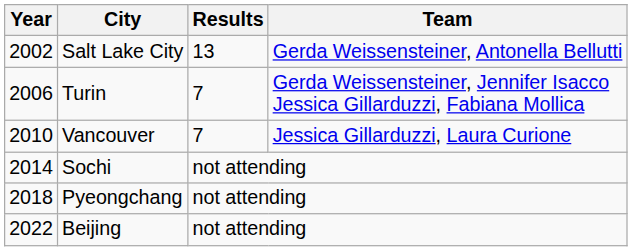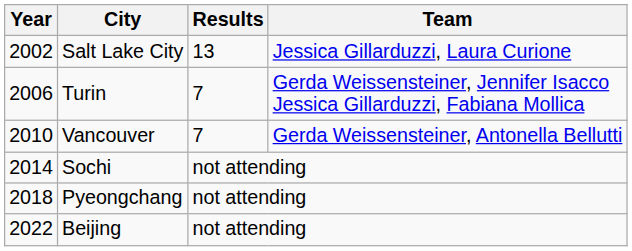Salt Lake City | Team: Gerda Weissensteiner, Antonella Bellutti -> Jessica Gillarduzzi, Laura Curione
Vancouver | Team: Jessica Gillarduzzi, Laura Curione -> Gerda Weissensteiner, Antonella Bellutti
